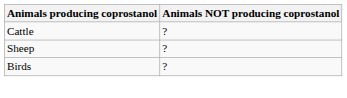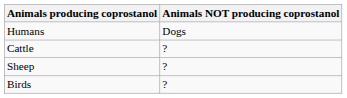+ row: Humans | Dogs
